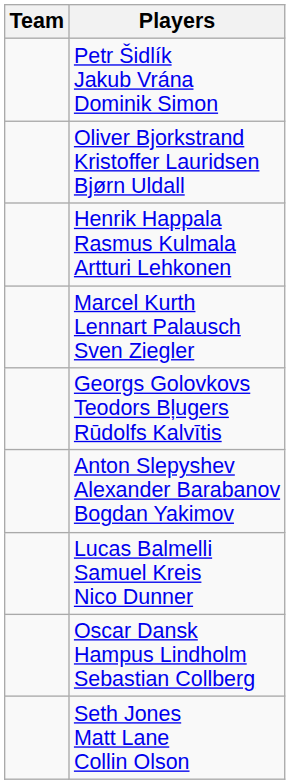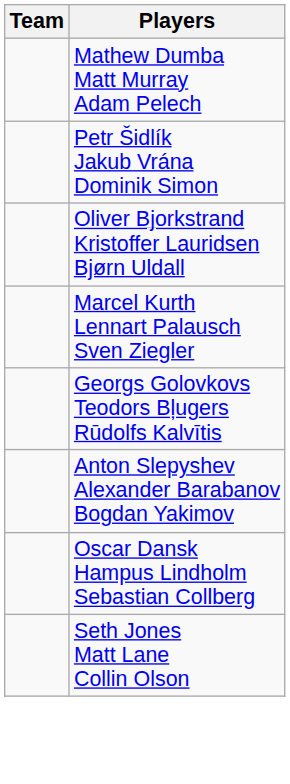+ row: Mathew Dumba Matt Murray Adam Pelech
- row: Henrik Happala Rasmus Kulmala Artturi Lehkonen
- row: Lucas Balmelli Samuel Kreis Nico Dunner
